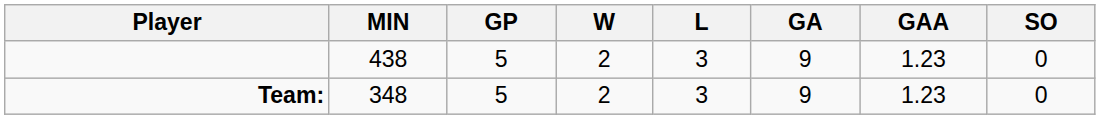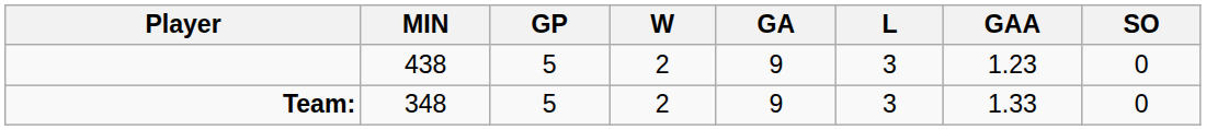columns swapped: L <-> GA
Team: | GAA: 1.23 -> 1.33
